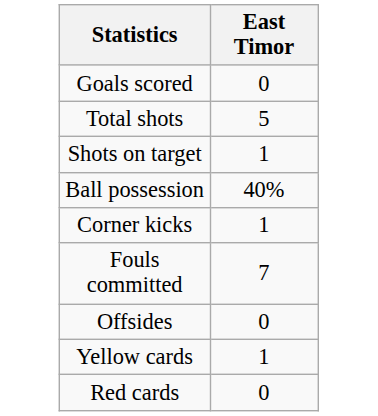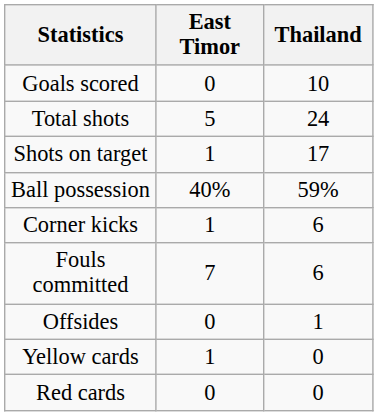+ column: Thailand | 10 | 24 | 17 | 59% | 6 | 6 | 1 | 0 | 0
